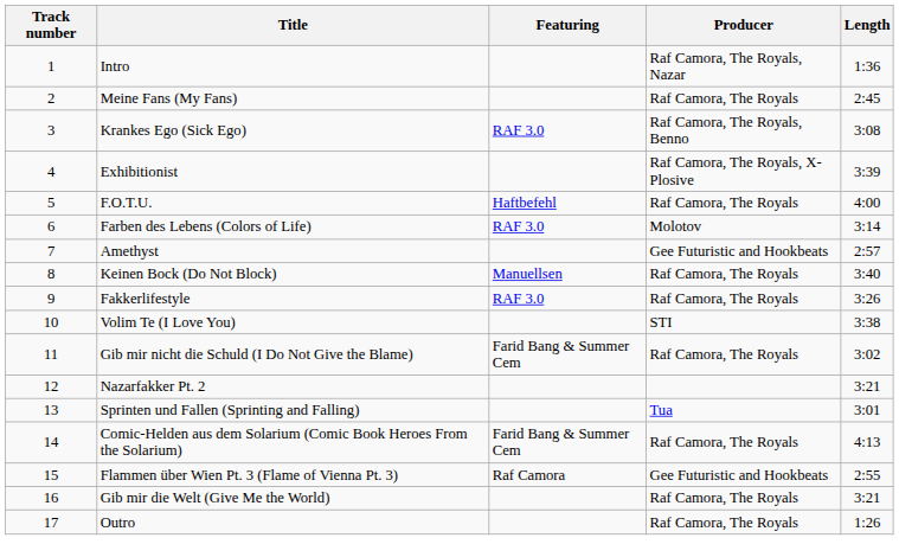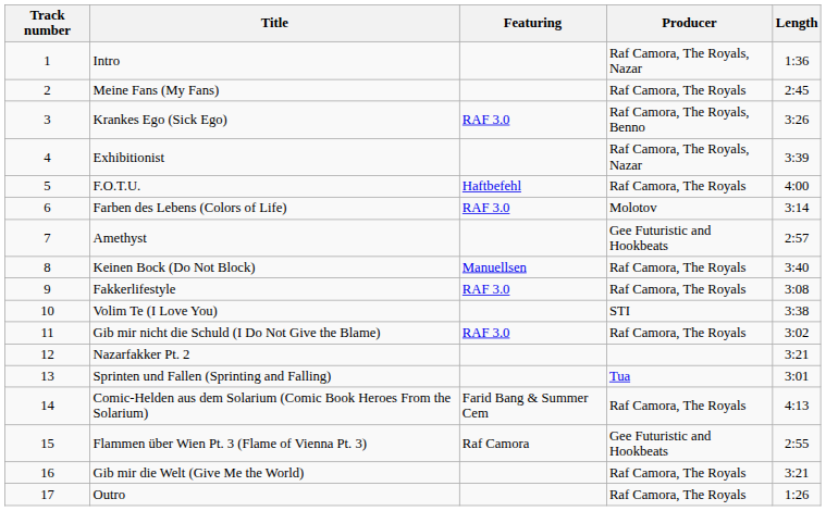Krankes Ego (Sick Ego) | Length: 3:08 -> 3:26
Exhibitionist | Producer: Raf Camora, The Royals, X-Plosive -> Raf Camora, The Royals, Nazar
Fakkerlifestyle | Length: 3:26 -> 3:08
Gib mir nicht die Schuld (I Do Not Give the Blame) | Featuring: Farid Bang & Summer Cem -> RAF 3.0
